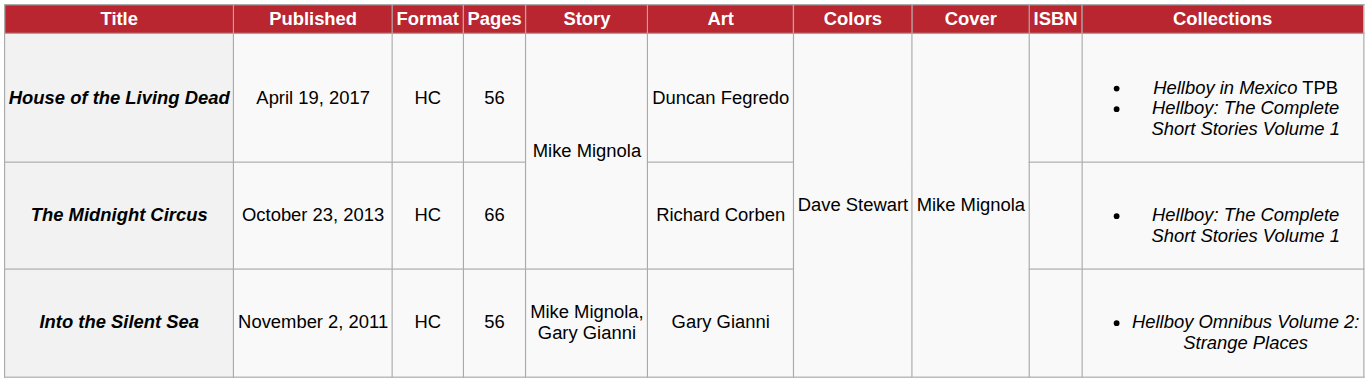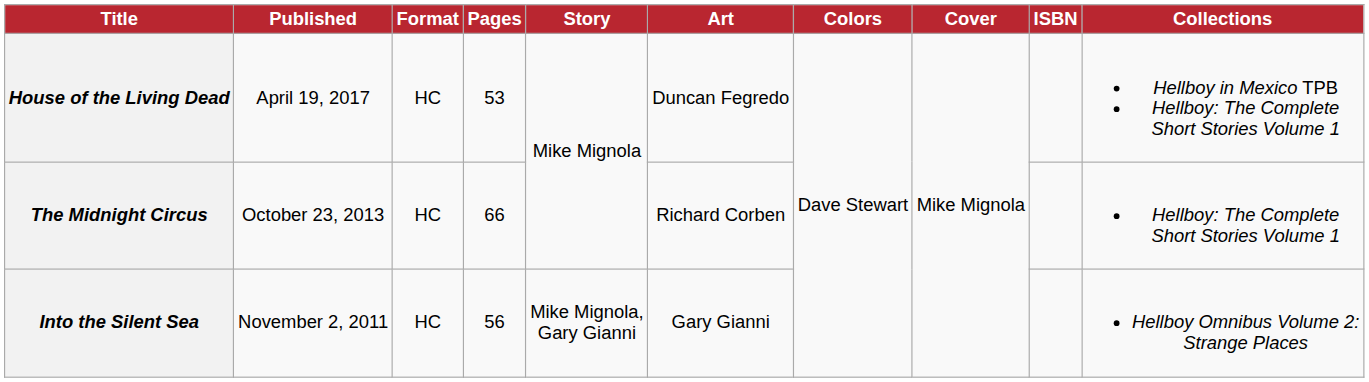House of the Living Dead | Pages: 56 -> 53
